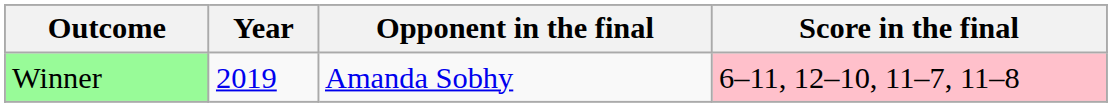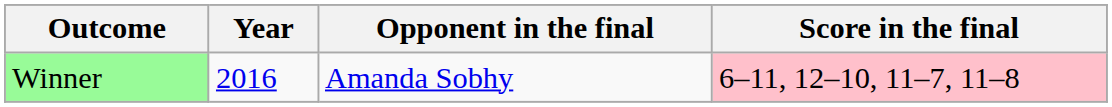Winner | Year: 2019 -> 2016
